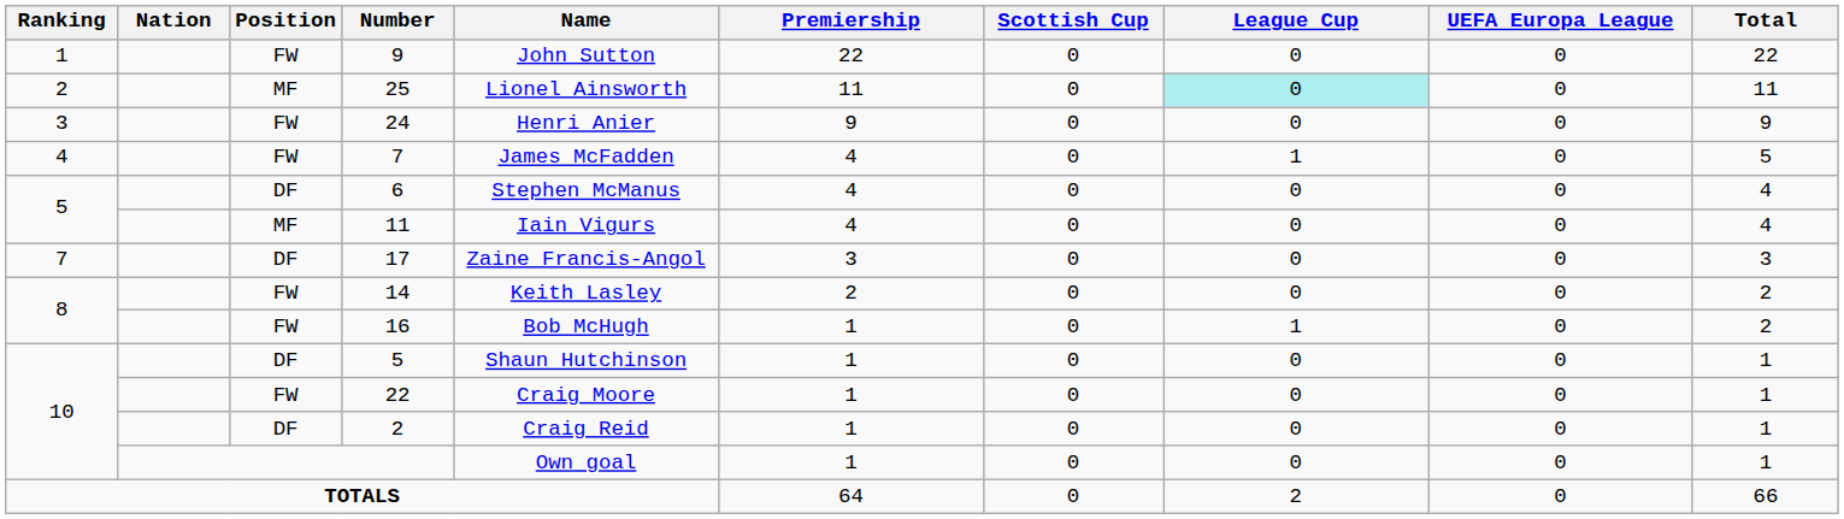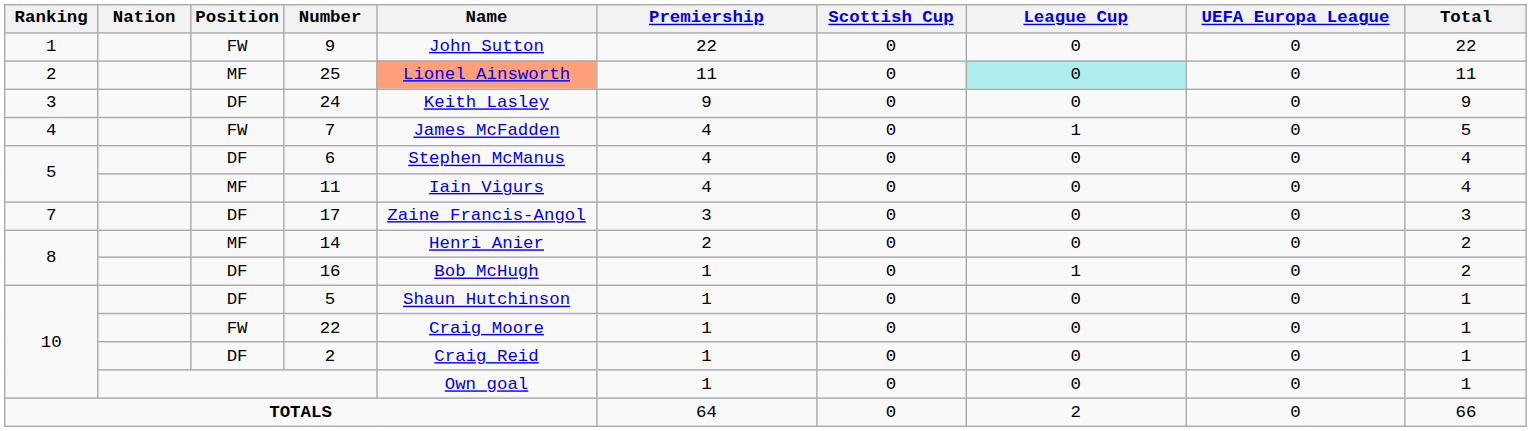25 | Name: no background -> lightsalmon background
24 | Position: FW -> DF
24 | Name: Henri Anier -> Keith Lasley
14 | Position: FW -> MF
14 | Name: Keith Lasley -> Henri Anier
16 | Position: FW -> DF
